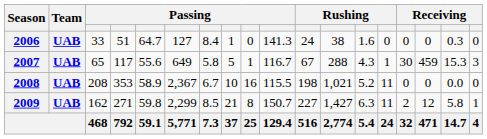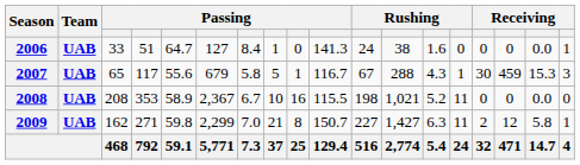2006 | column 17: 0.3 -> 0.0
2006 | column 18: 0 -> 1
2007 | column 6: 649 -> 679
2009 | column 7: 8.5 -> 7.0
